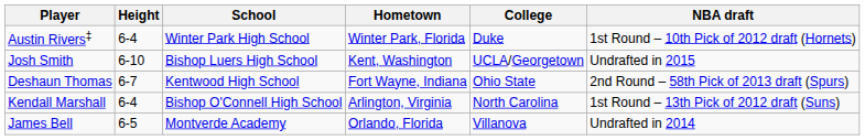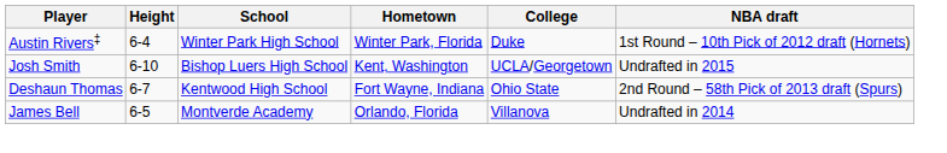- row: Kendall Marshall | 6-4 | Bishop O'Connell High School | Arlington, Virginia | North Carolina | 1st Round – 13th Pick of 2012 draft (Suns)
